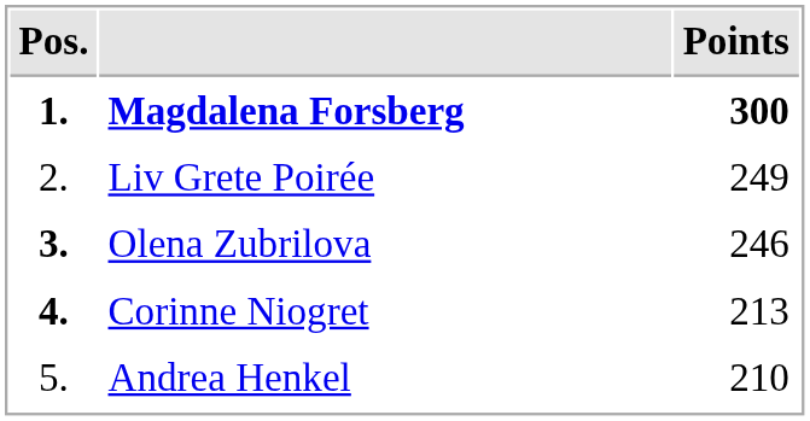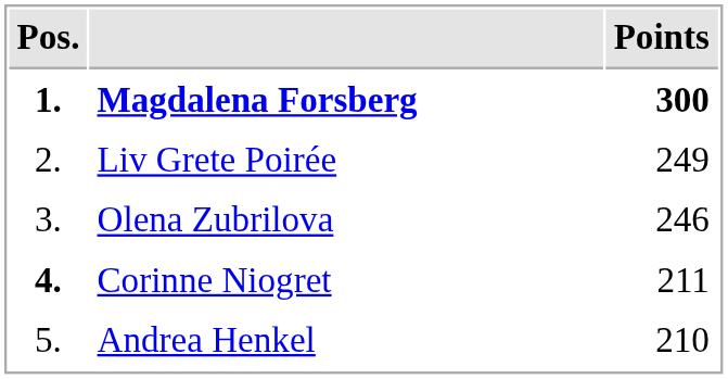Olena Zubrilova | Pos.: bold -> normal
Corinne Niogret | Points: 213 -> 211
